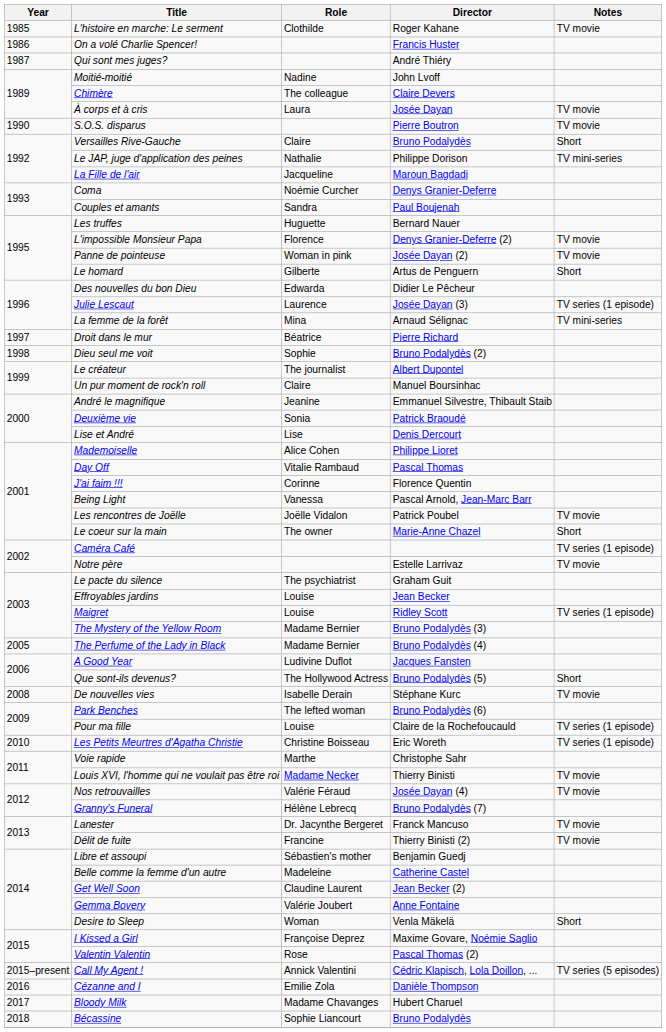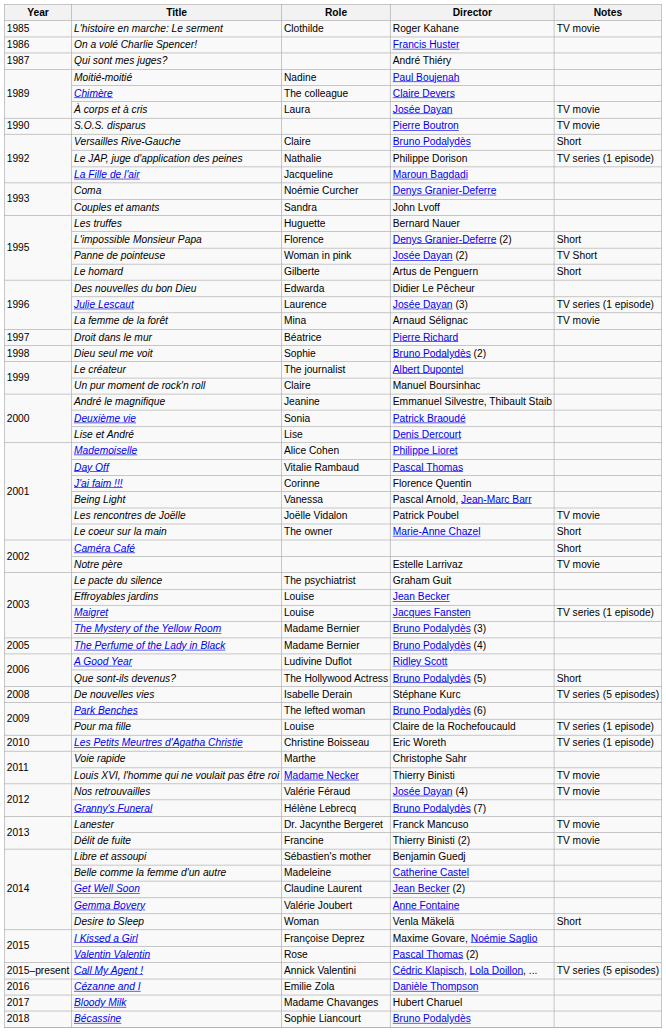Moitié-moitié | Director: John Lvoff -> Paul Boujenah
Le JAP, juge d'application des peines | Notes: TV mini-series -> TV series (1 episode)
Couples et amants | Director: Paul Boujenah -> John Lvoff
L'impossible Monsieur Papa | Notes: TV movie -> Short
Panne de pointeuse | Notes: TV movie -> TV Short
La femme de la forêt | Notes: TV mini-series -> TV movie
Caméra Café | Notes: TV series (1 episode) -> Short
Maigret | Director: Ridley Scott -> Jacques Fansten
A Good Year | Director: Jacques Fansten -> Ridley Scott
De nouvelles vies | Notes: TV movie -> TV series (5 episodes)
